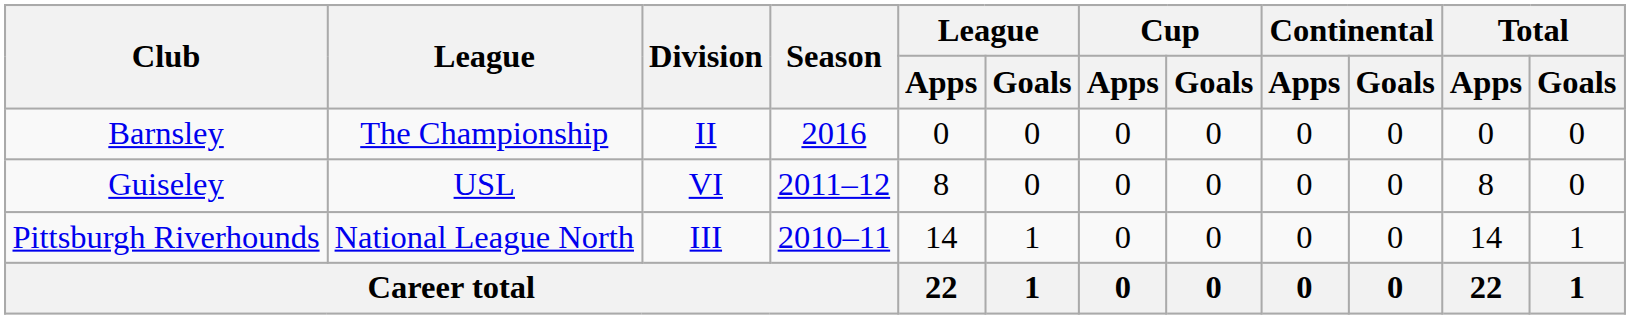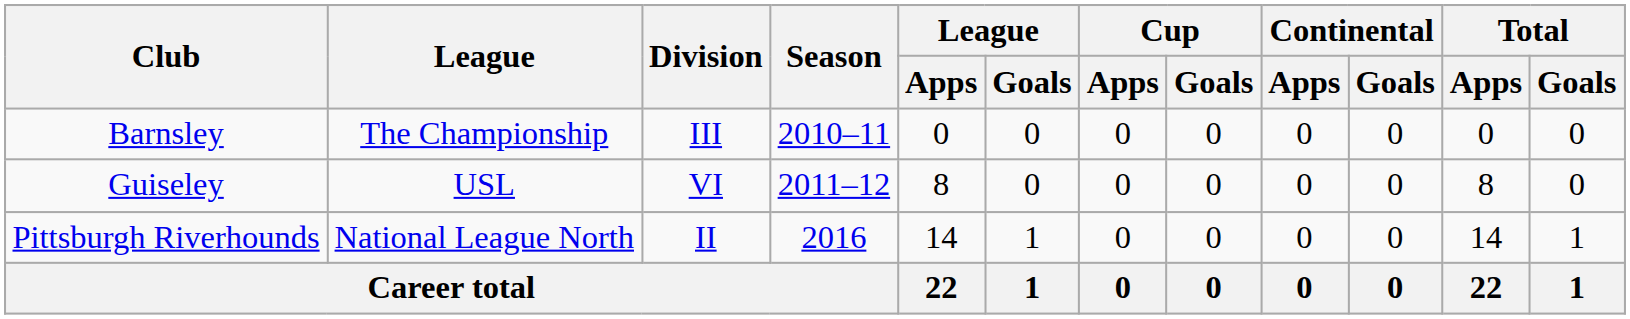Barnsley | Division: II -> III
Barnsley | Season: 2016 -> 2010–11
Pittsburgh Riverhounds | Division: III -> II
Pittsburgh Riverhounds | Season: 2010–11 -> 2016
